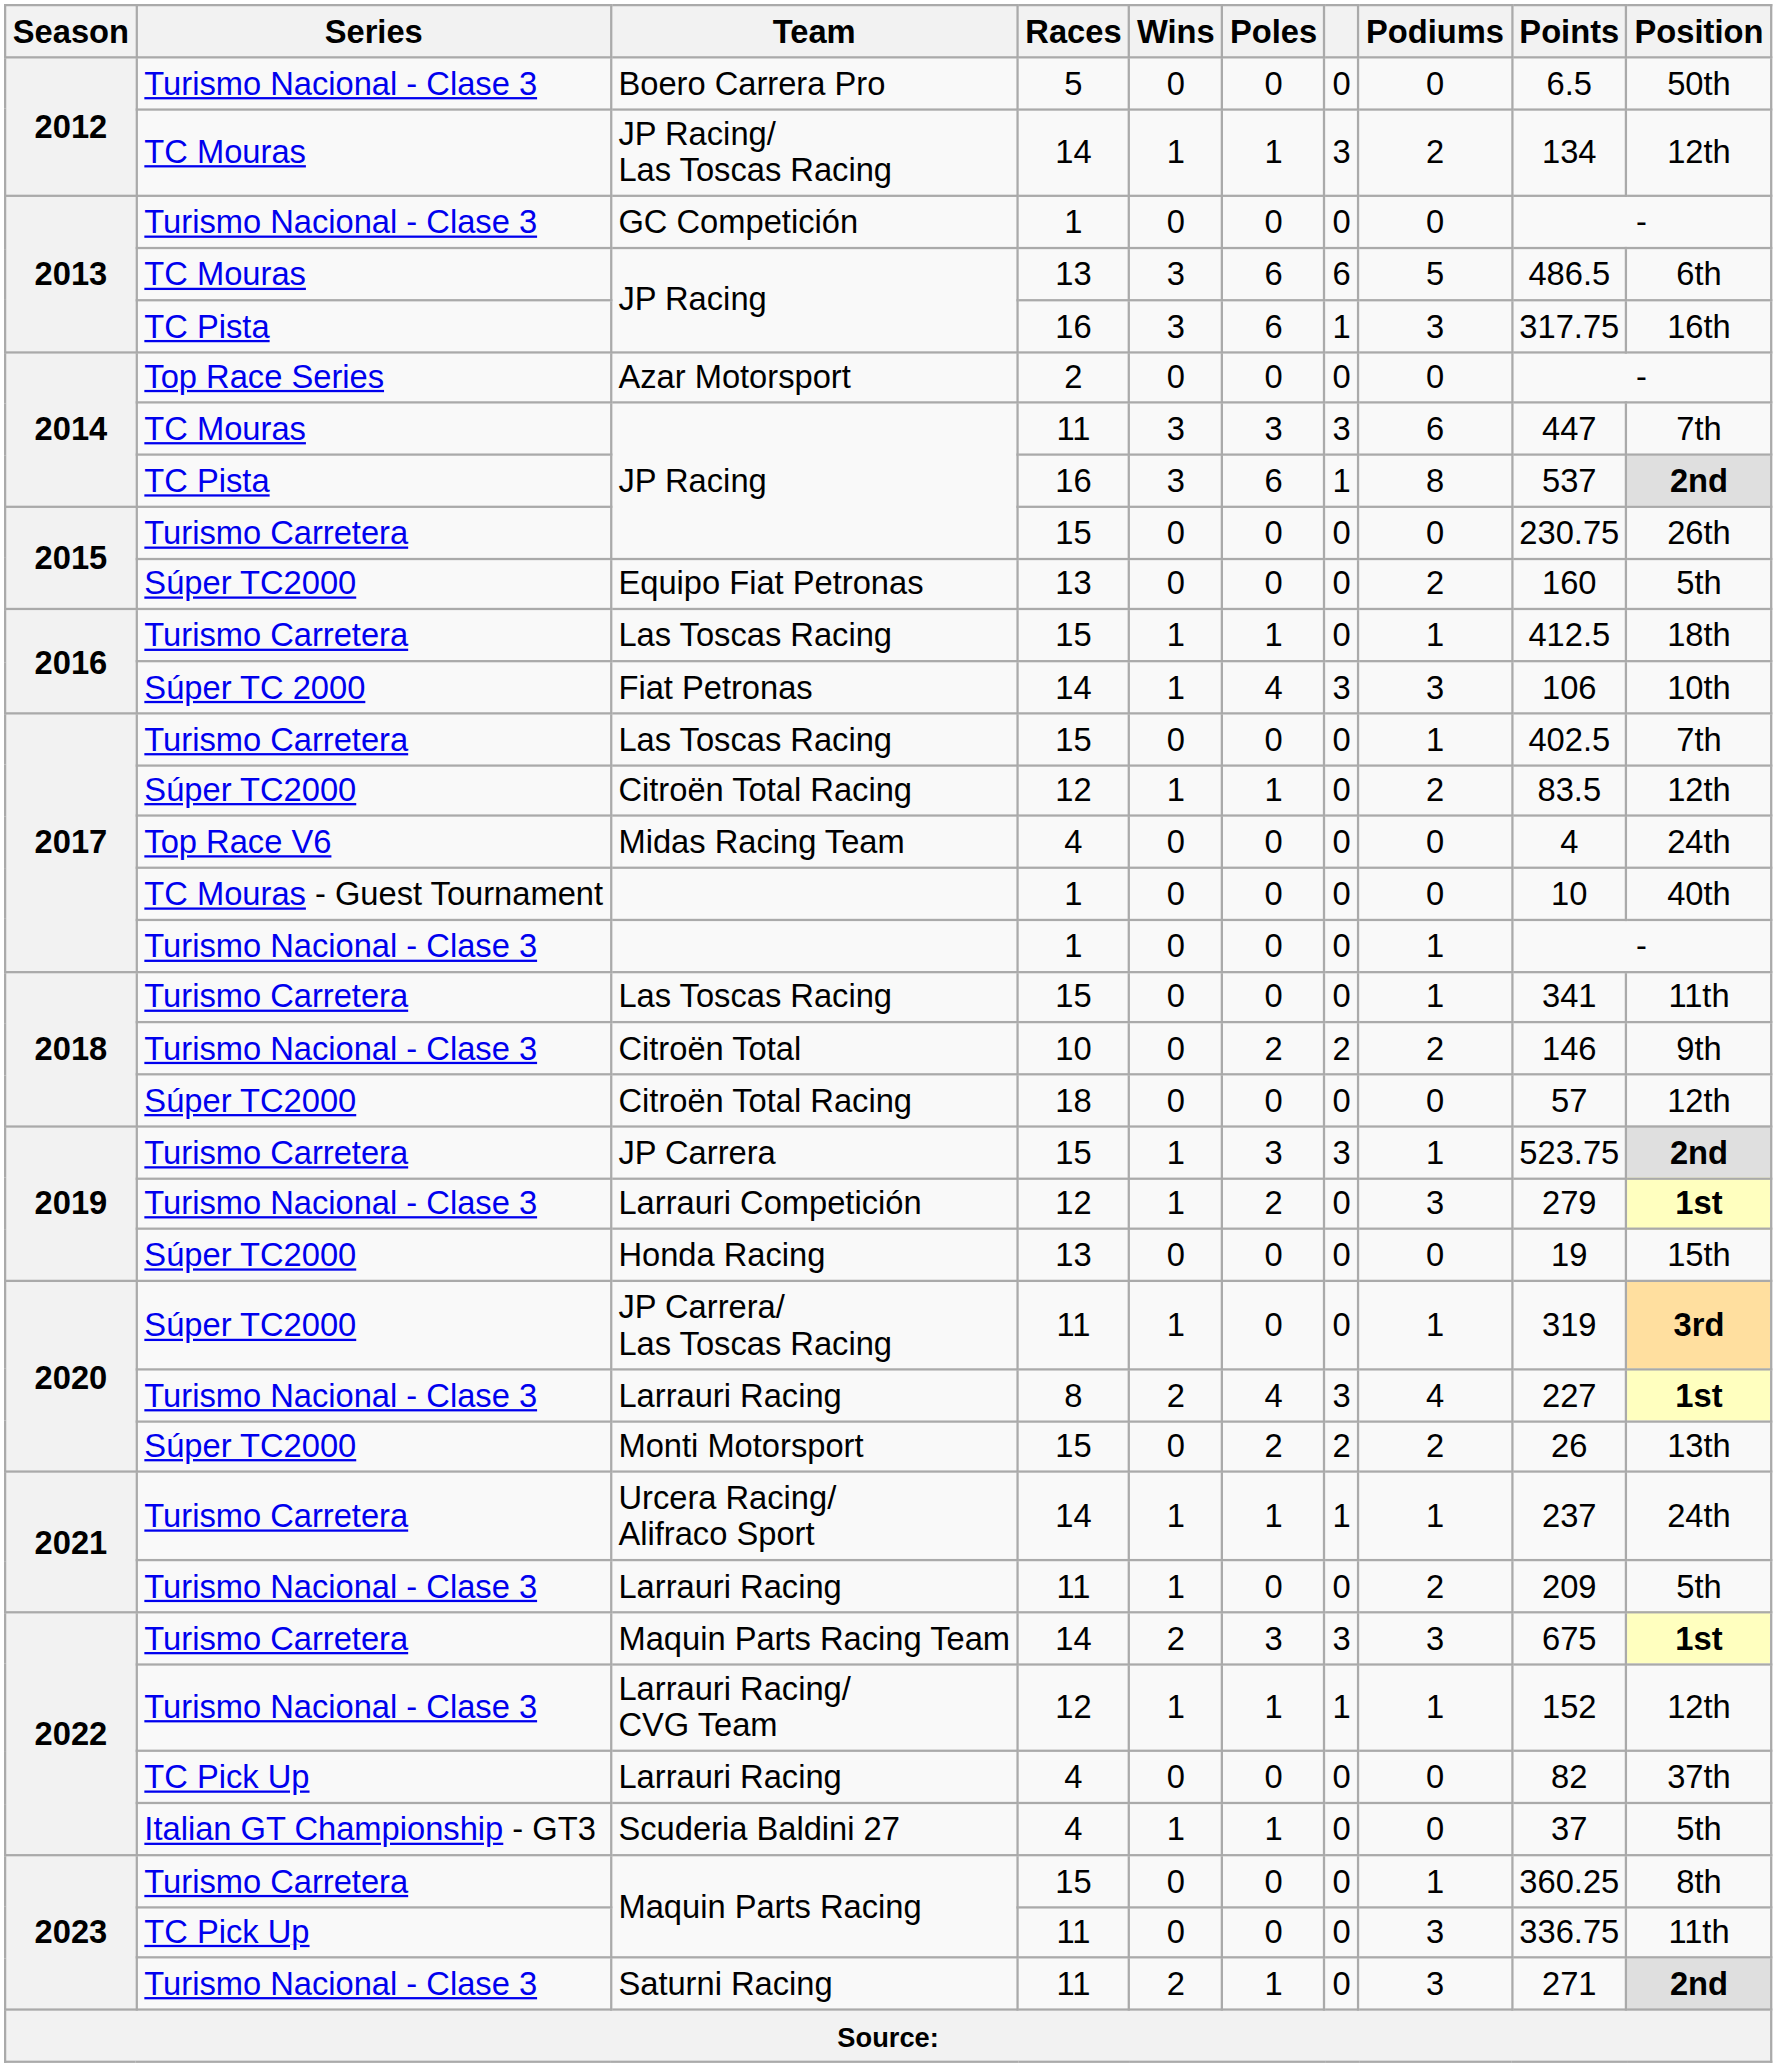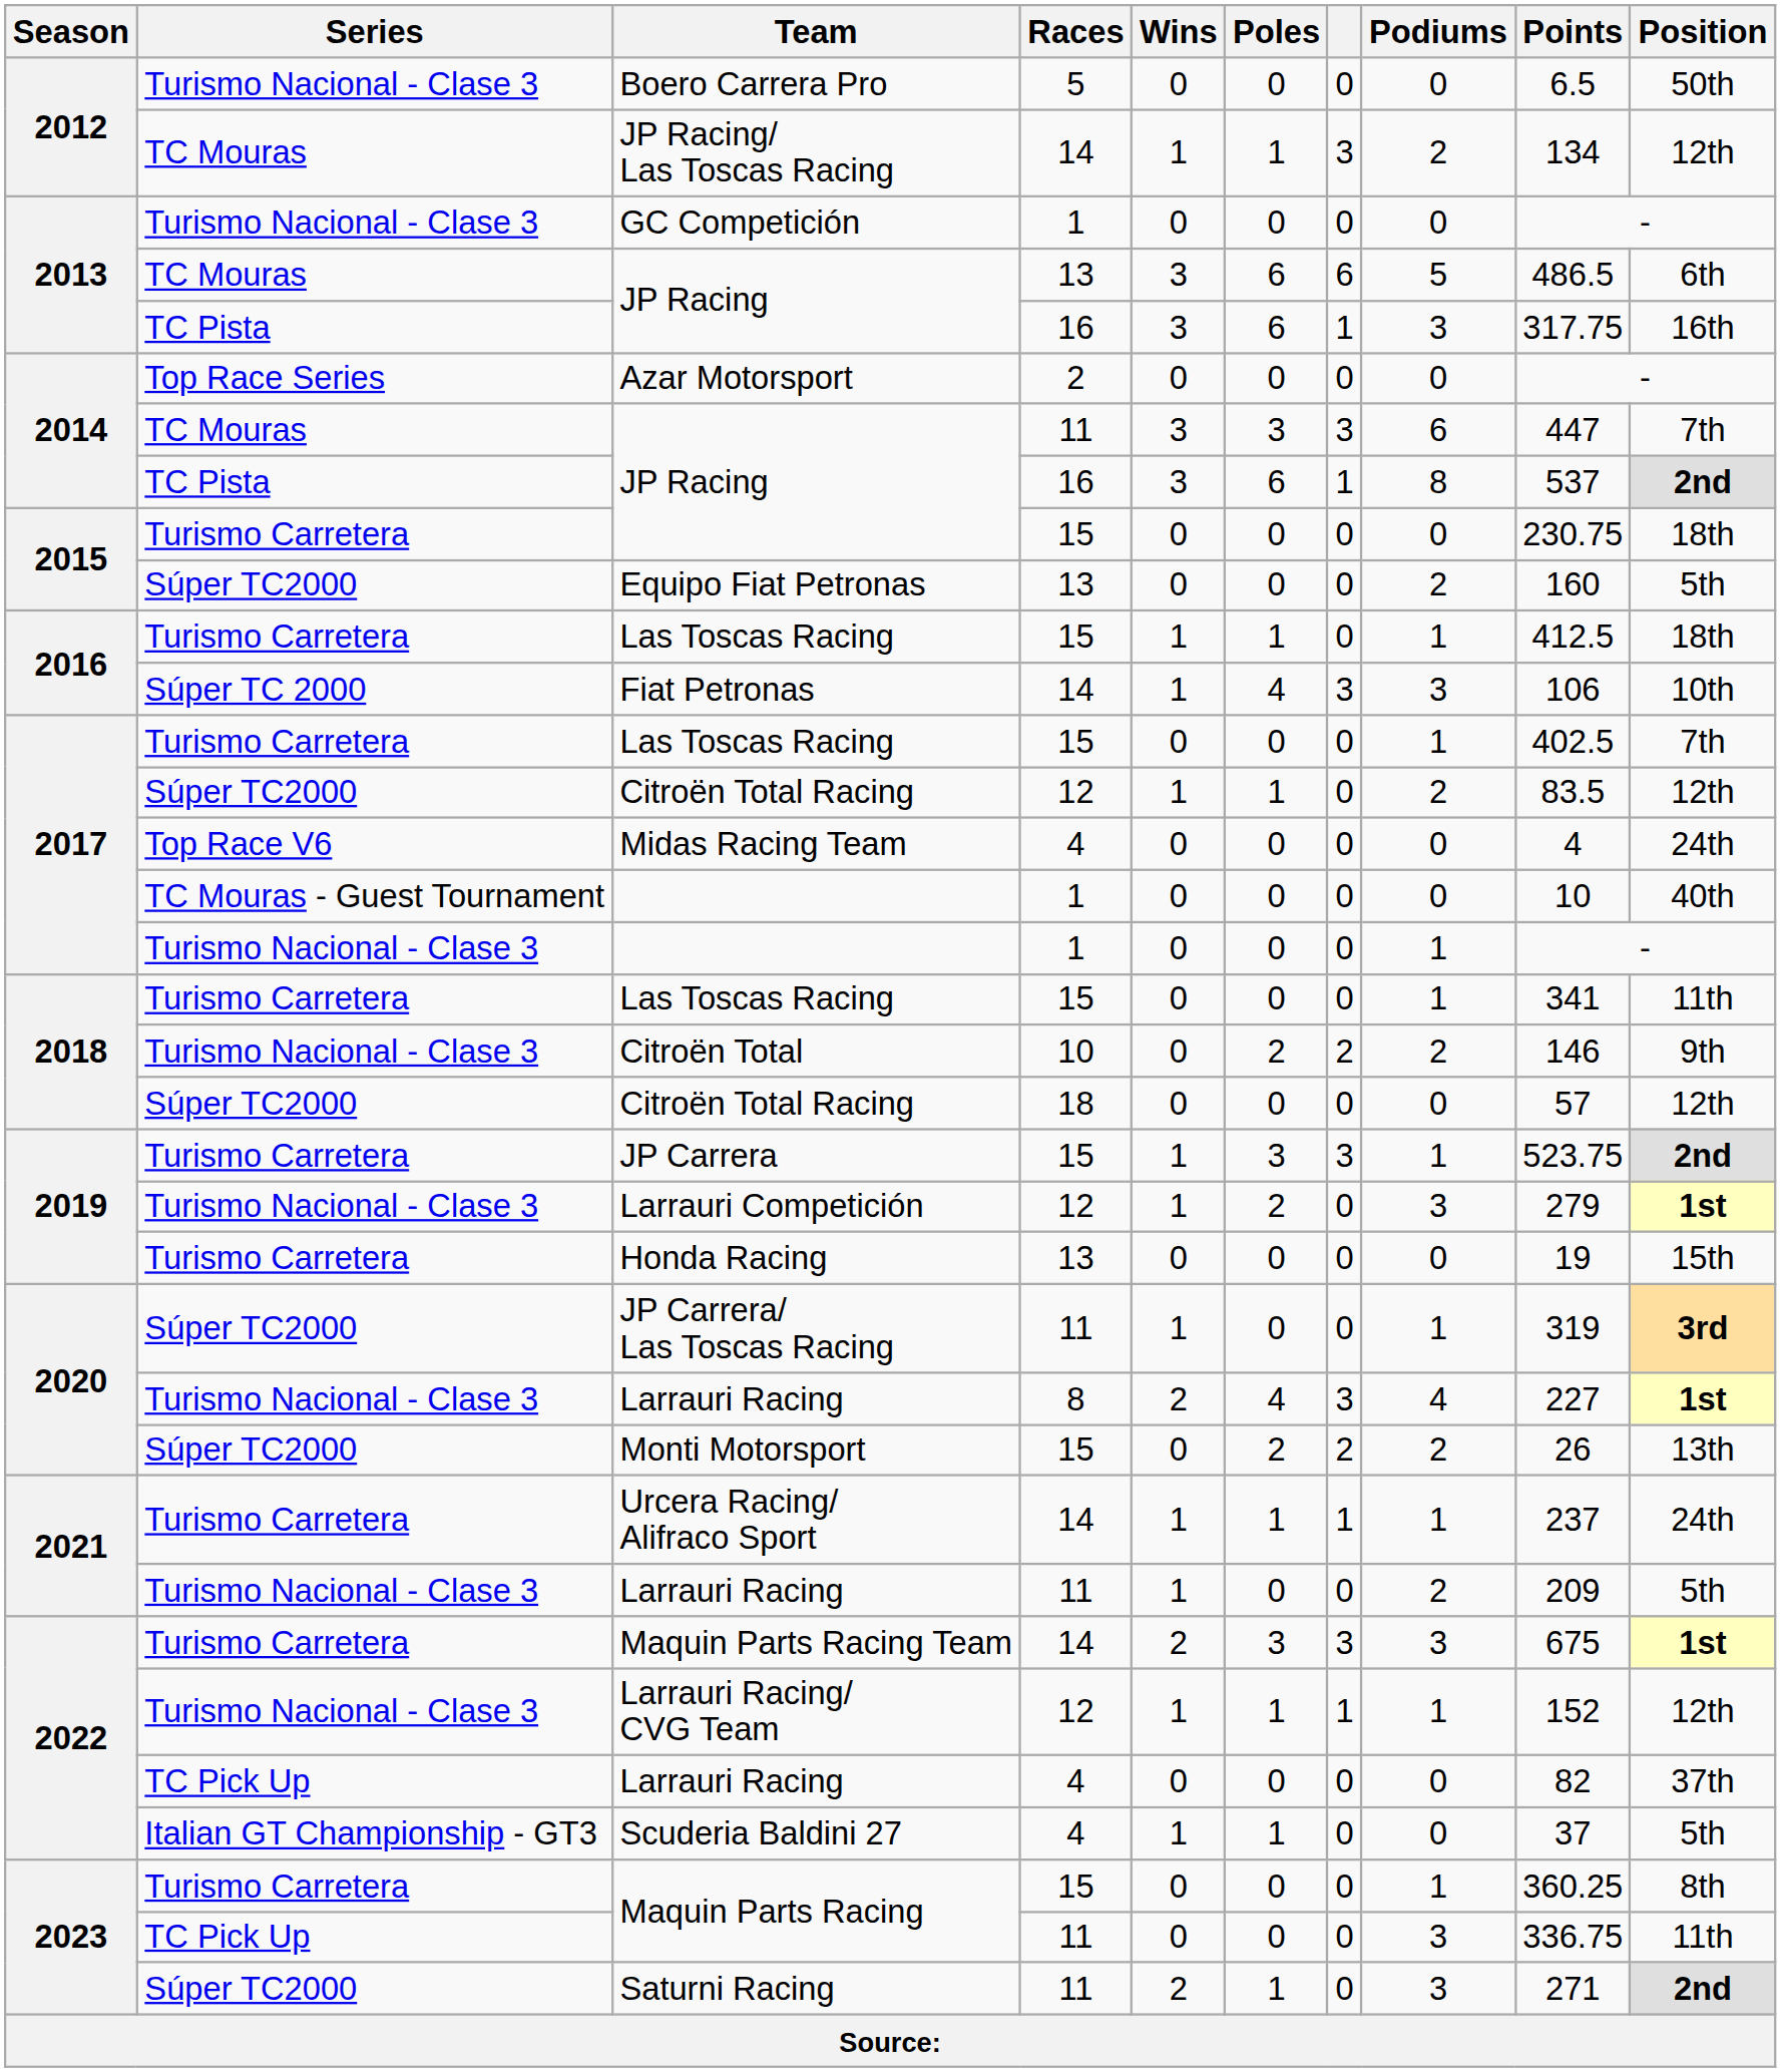JP Racing / 15 | Position: 26th -> 18th
Honda Racing | Series: Súper TC2000 -> Turismo Carretera
Saturni Racing | Series: Turismo Nacional - Clase 3 -> Súper TC2000
